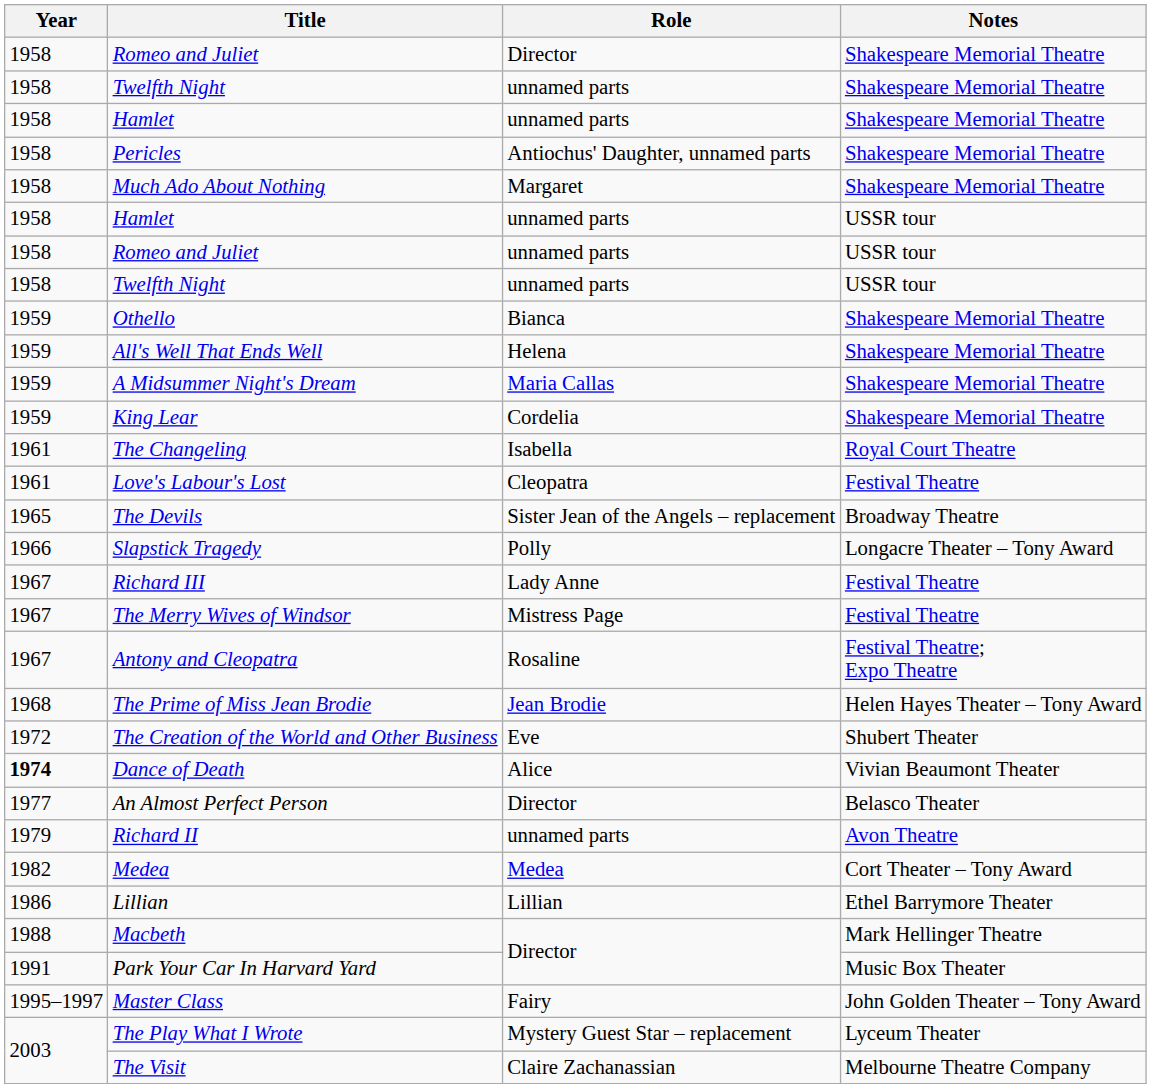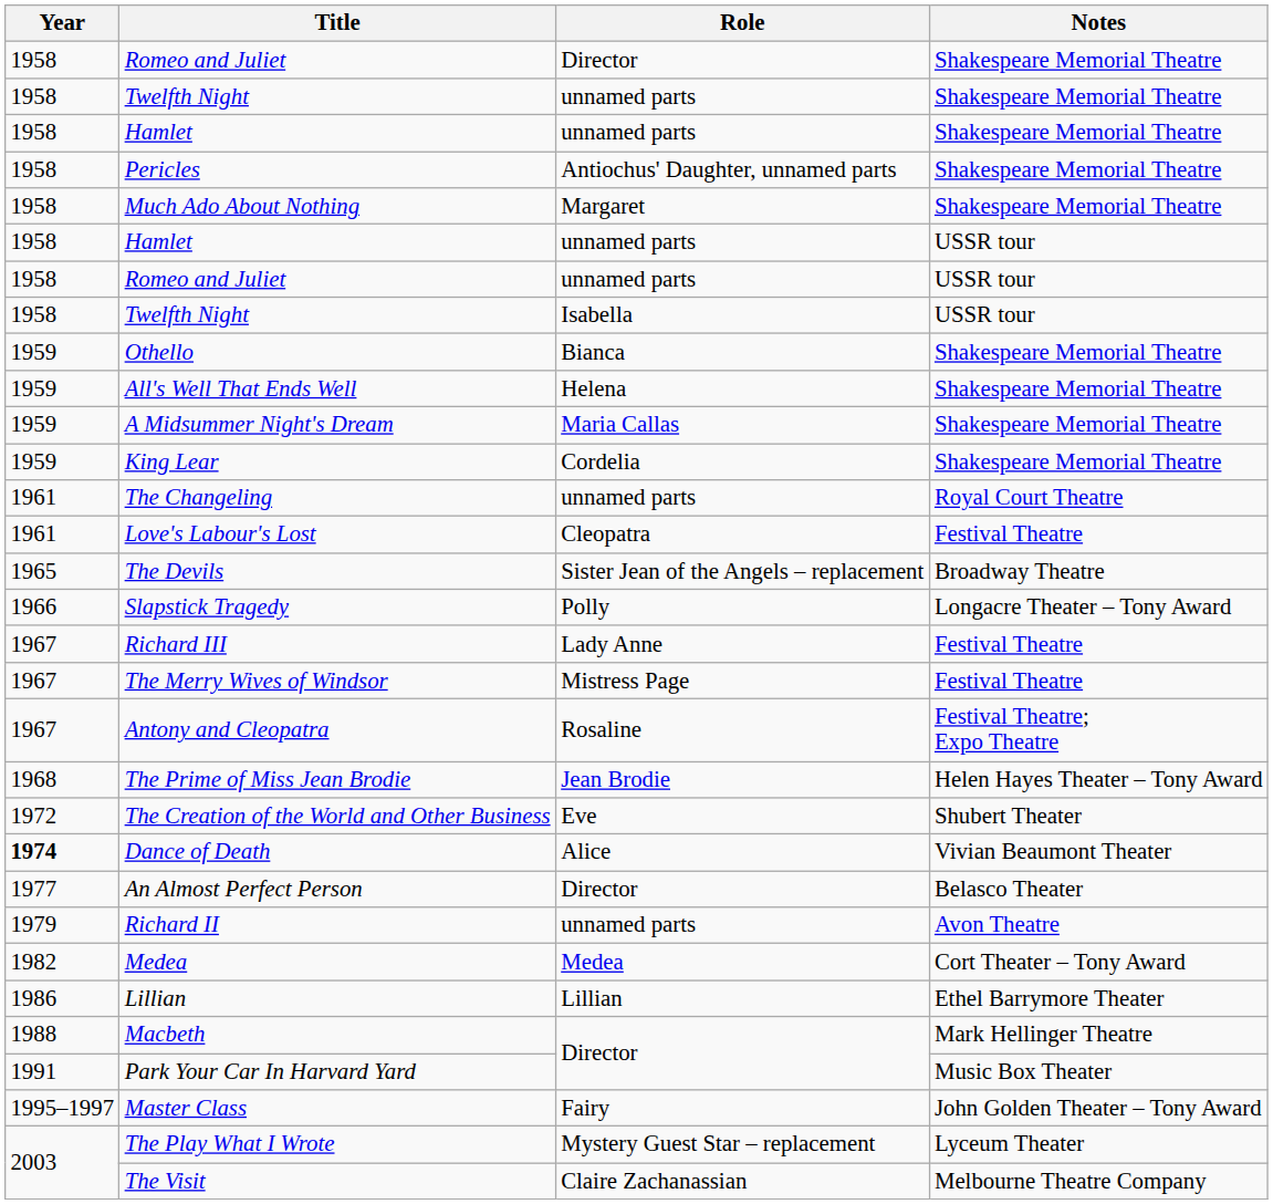Twelfth Night / USSR tour | Role: unnamed parts -> Isabella
The Changeling | Role: Isabella -> unnamed parts
